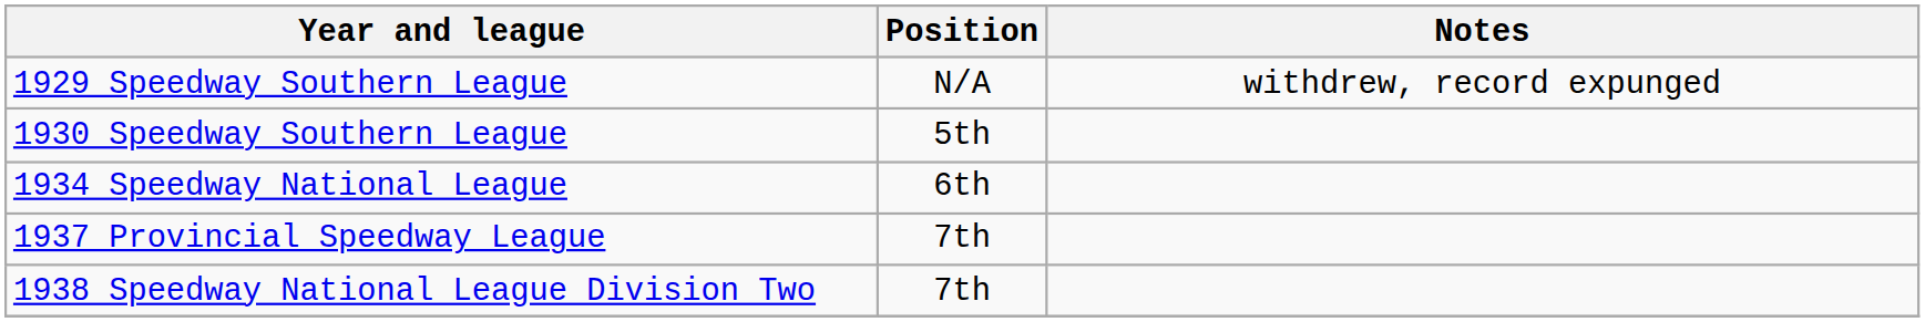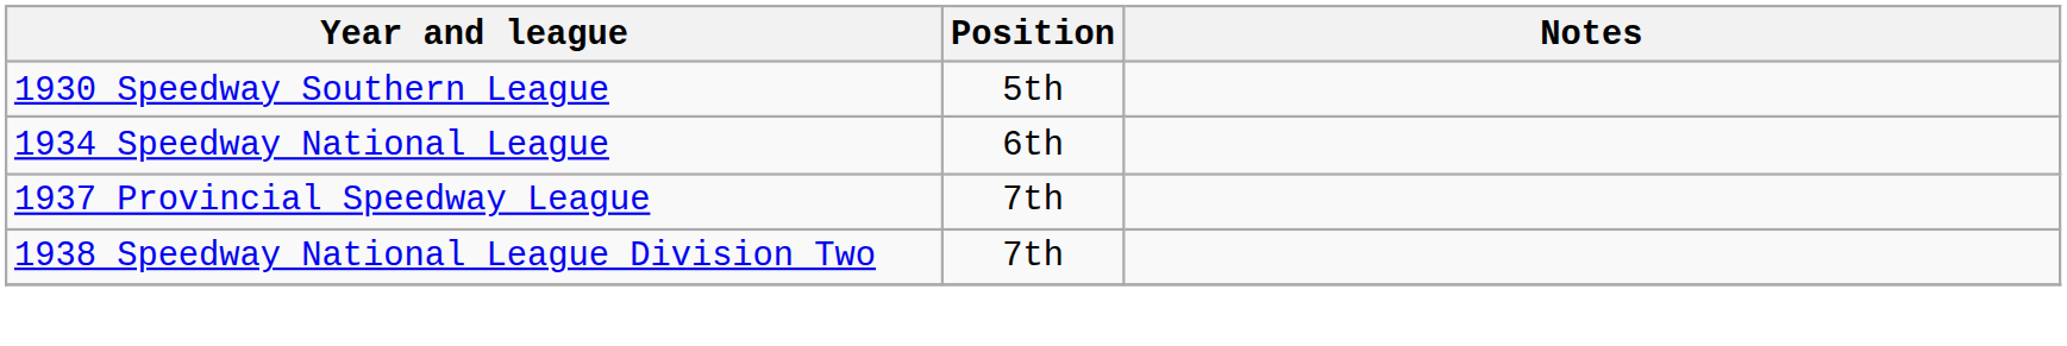- row: 1929 Speedway Southern League | N/A | withdrew, record expunged
